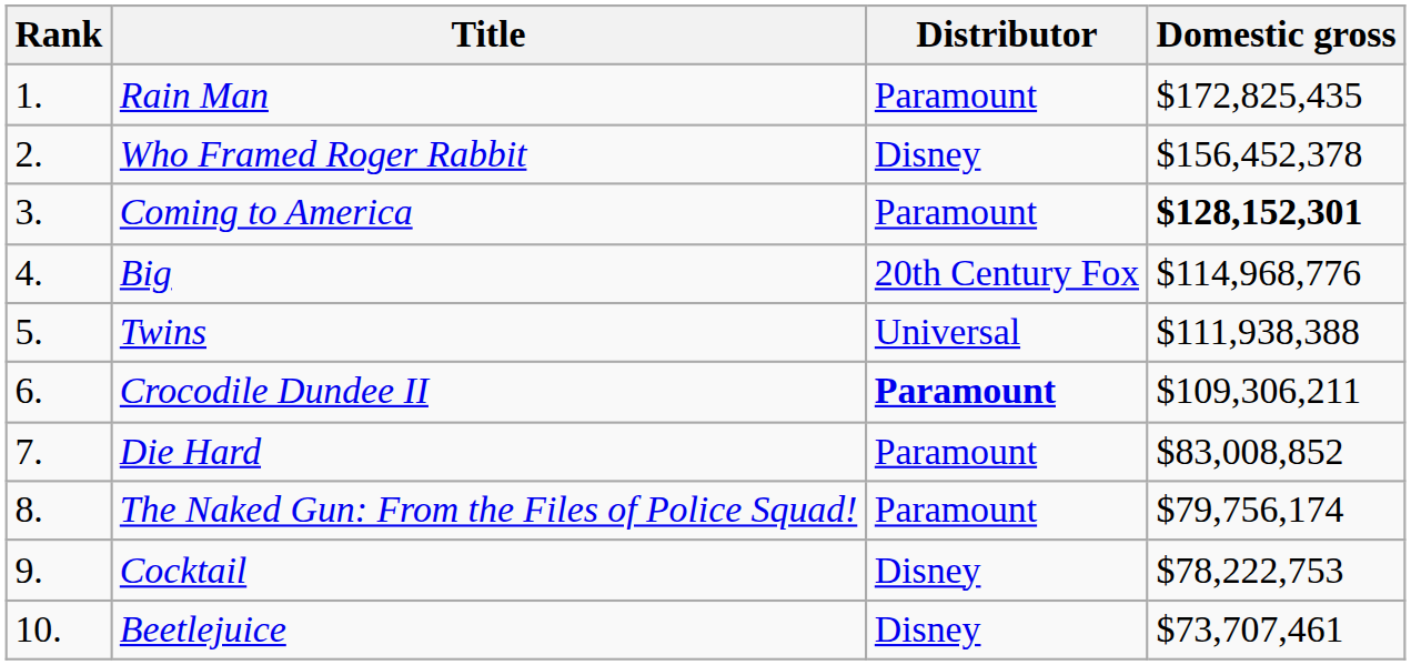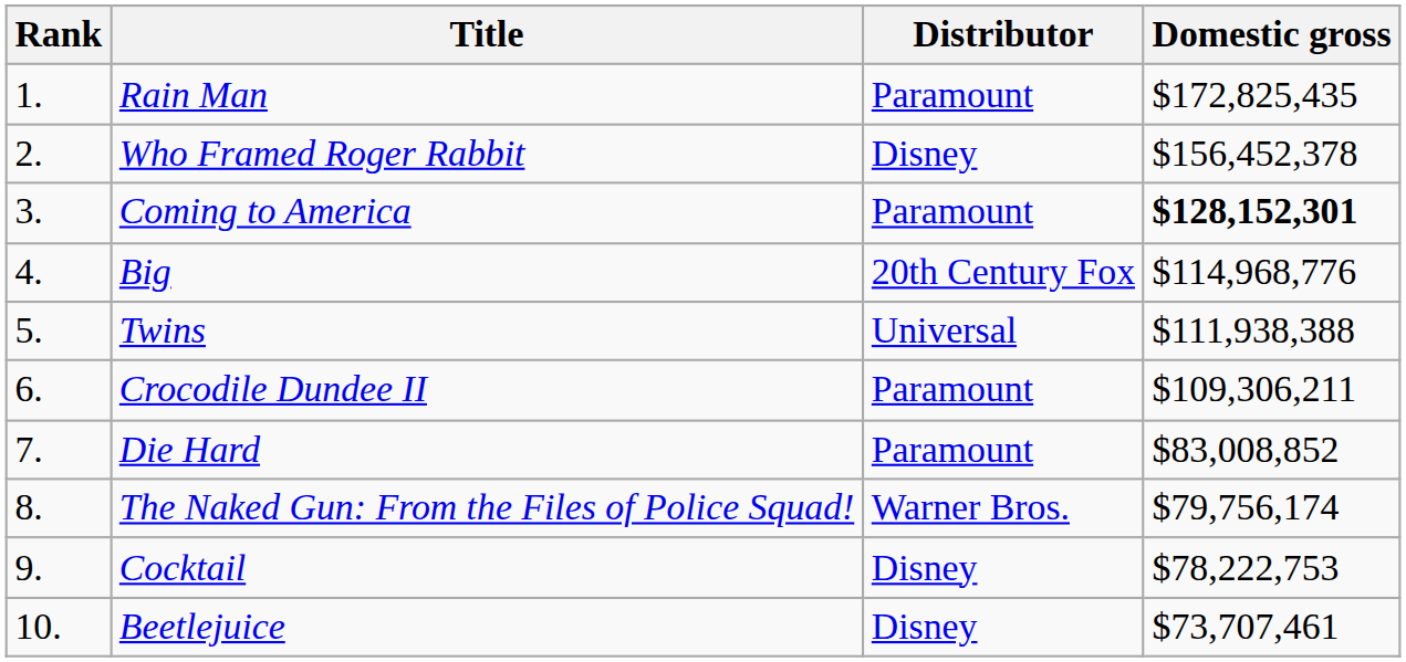Crocodile Dundee II | Distributor: bold -> normal
The Naked Gun: From the Files of Police Squad! | Distributor: Paramount -> Warner Bros.
